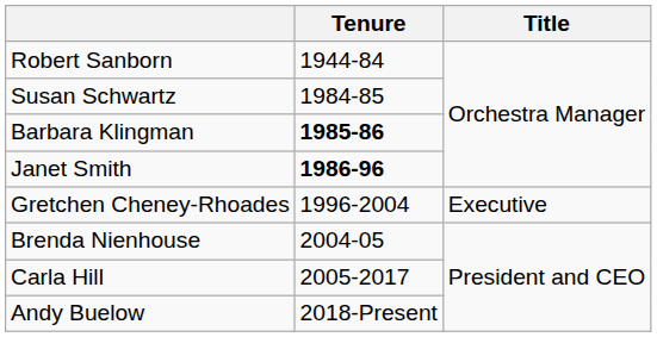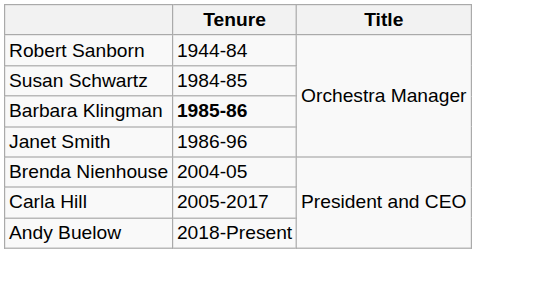Janet Smith | Tenure: bold -> normal
- row: Gretchen Cheney-Rhoades | 1996-2004 | Executive
